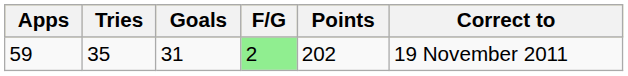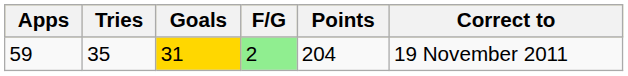59 | Goals: no background -> gold background
59 | Points: 202 -> 204
